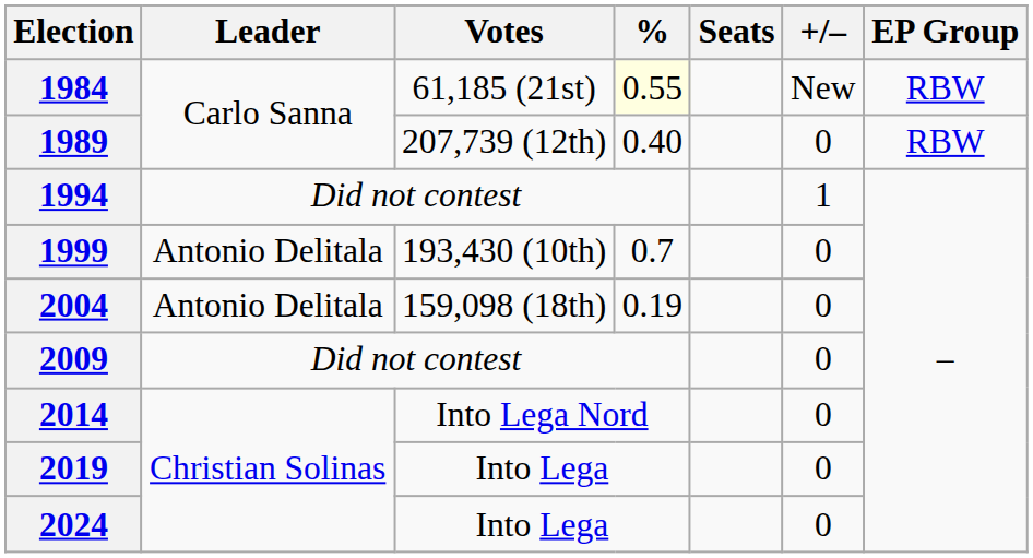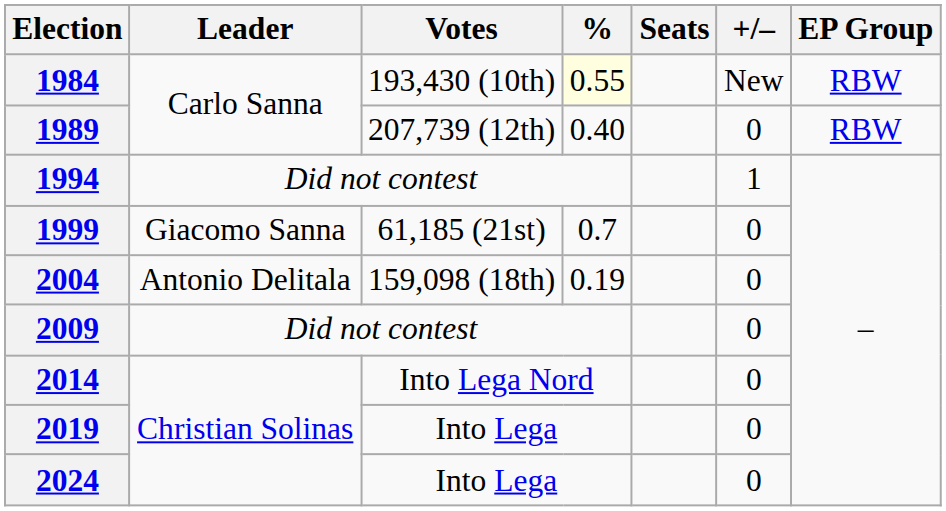1984 | Votes: 61,185 (21st) -> 193,430 (10th)
1999 | Leader: Antonio Delitala -> Giacomo Sanna
1999 | Votes: 193,430 (10th) -> 61,185 (21st)
